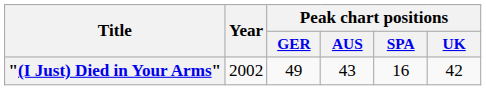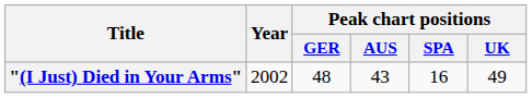"(I Just) Died in Your Arms" | Peak chart positions / GER: 49 -> 48
"(I Just) Died in Your Arms" | Peak chart positions / UK: 42 -> 49
